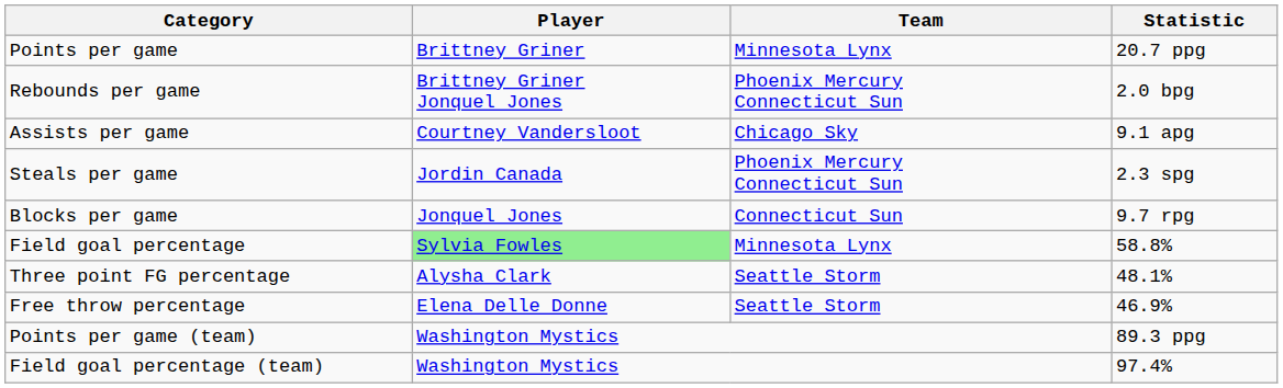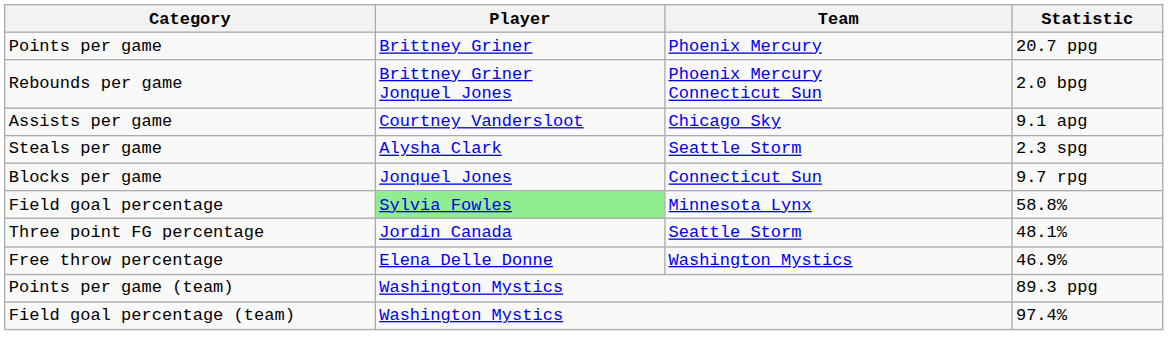Points per game | Team: Minnesota Lynx -> Phoenix Mercury
Steals per game | Player: Jordin Canada -> Alysha Clark
Steals per game | Team: Phoenix Mercury Connecticut Sun -> Seattle Storm
Three point FG percentage | Player: Alysha Clark -> Jordin Canada
Free throw percentage | Team: Seattle Storm -> Washington Mystics
